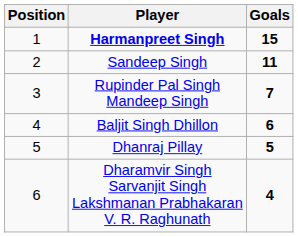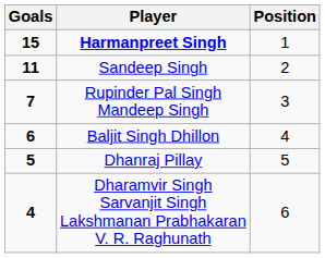columns swapped: Position <-> Goals
